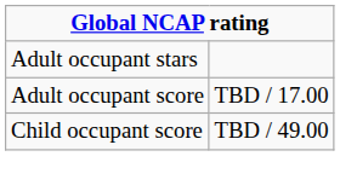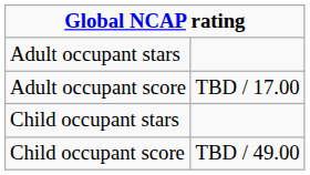+ row: Child occupant stars
